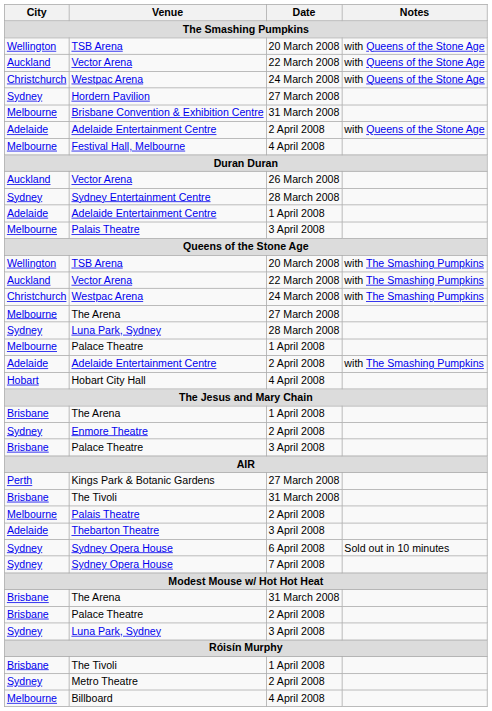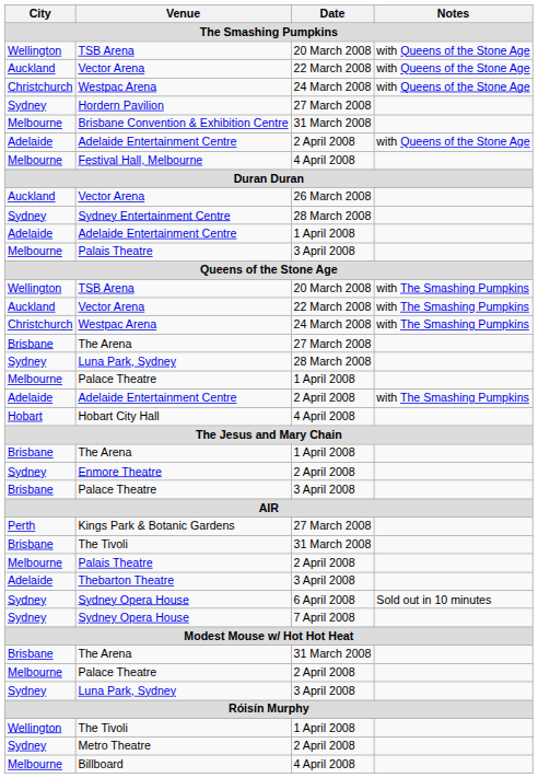The Arena / 27 March 2008 | City: Melbourne -> Brisbane
Palace Theatre / 2 April 2008 | City: Brisbane -> Melbourne
The Tivoli / 1 April 2008 | City: Brisbane -> Wellington
